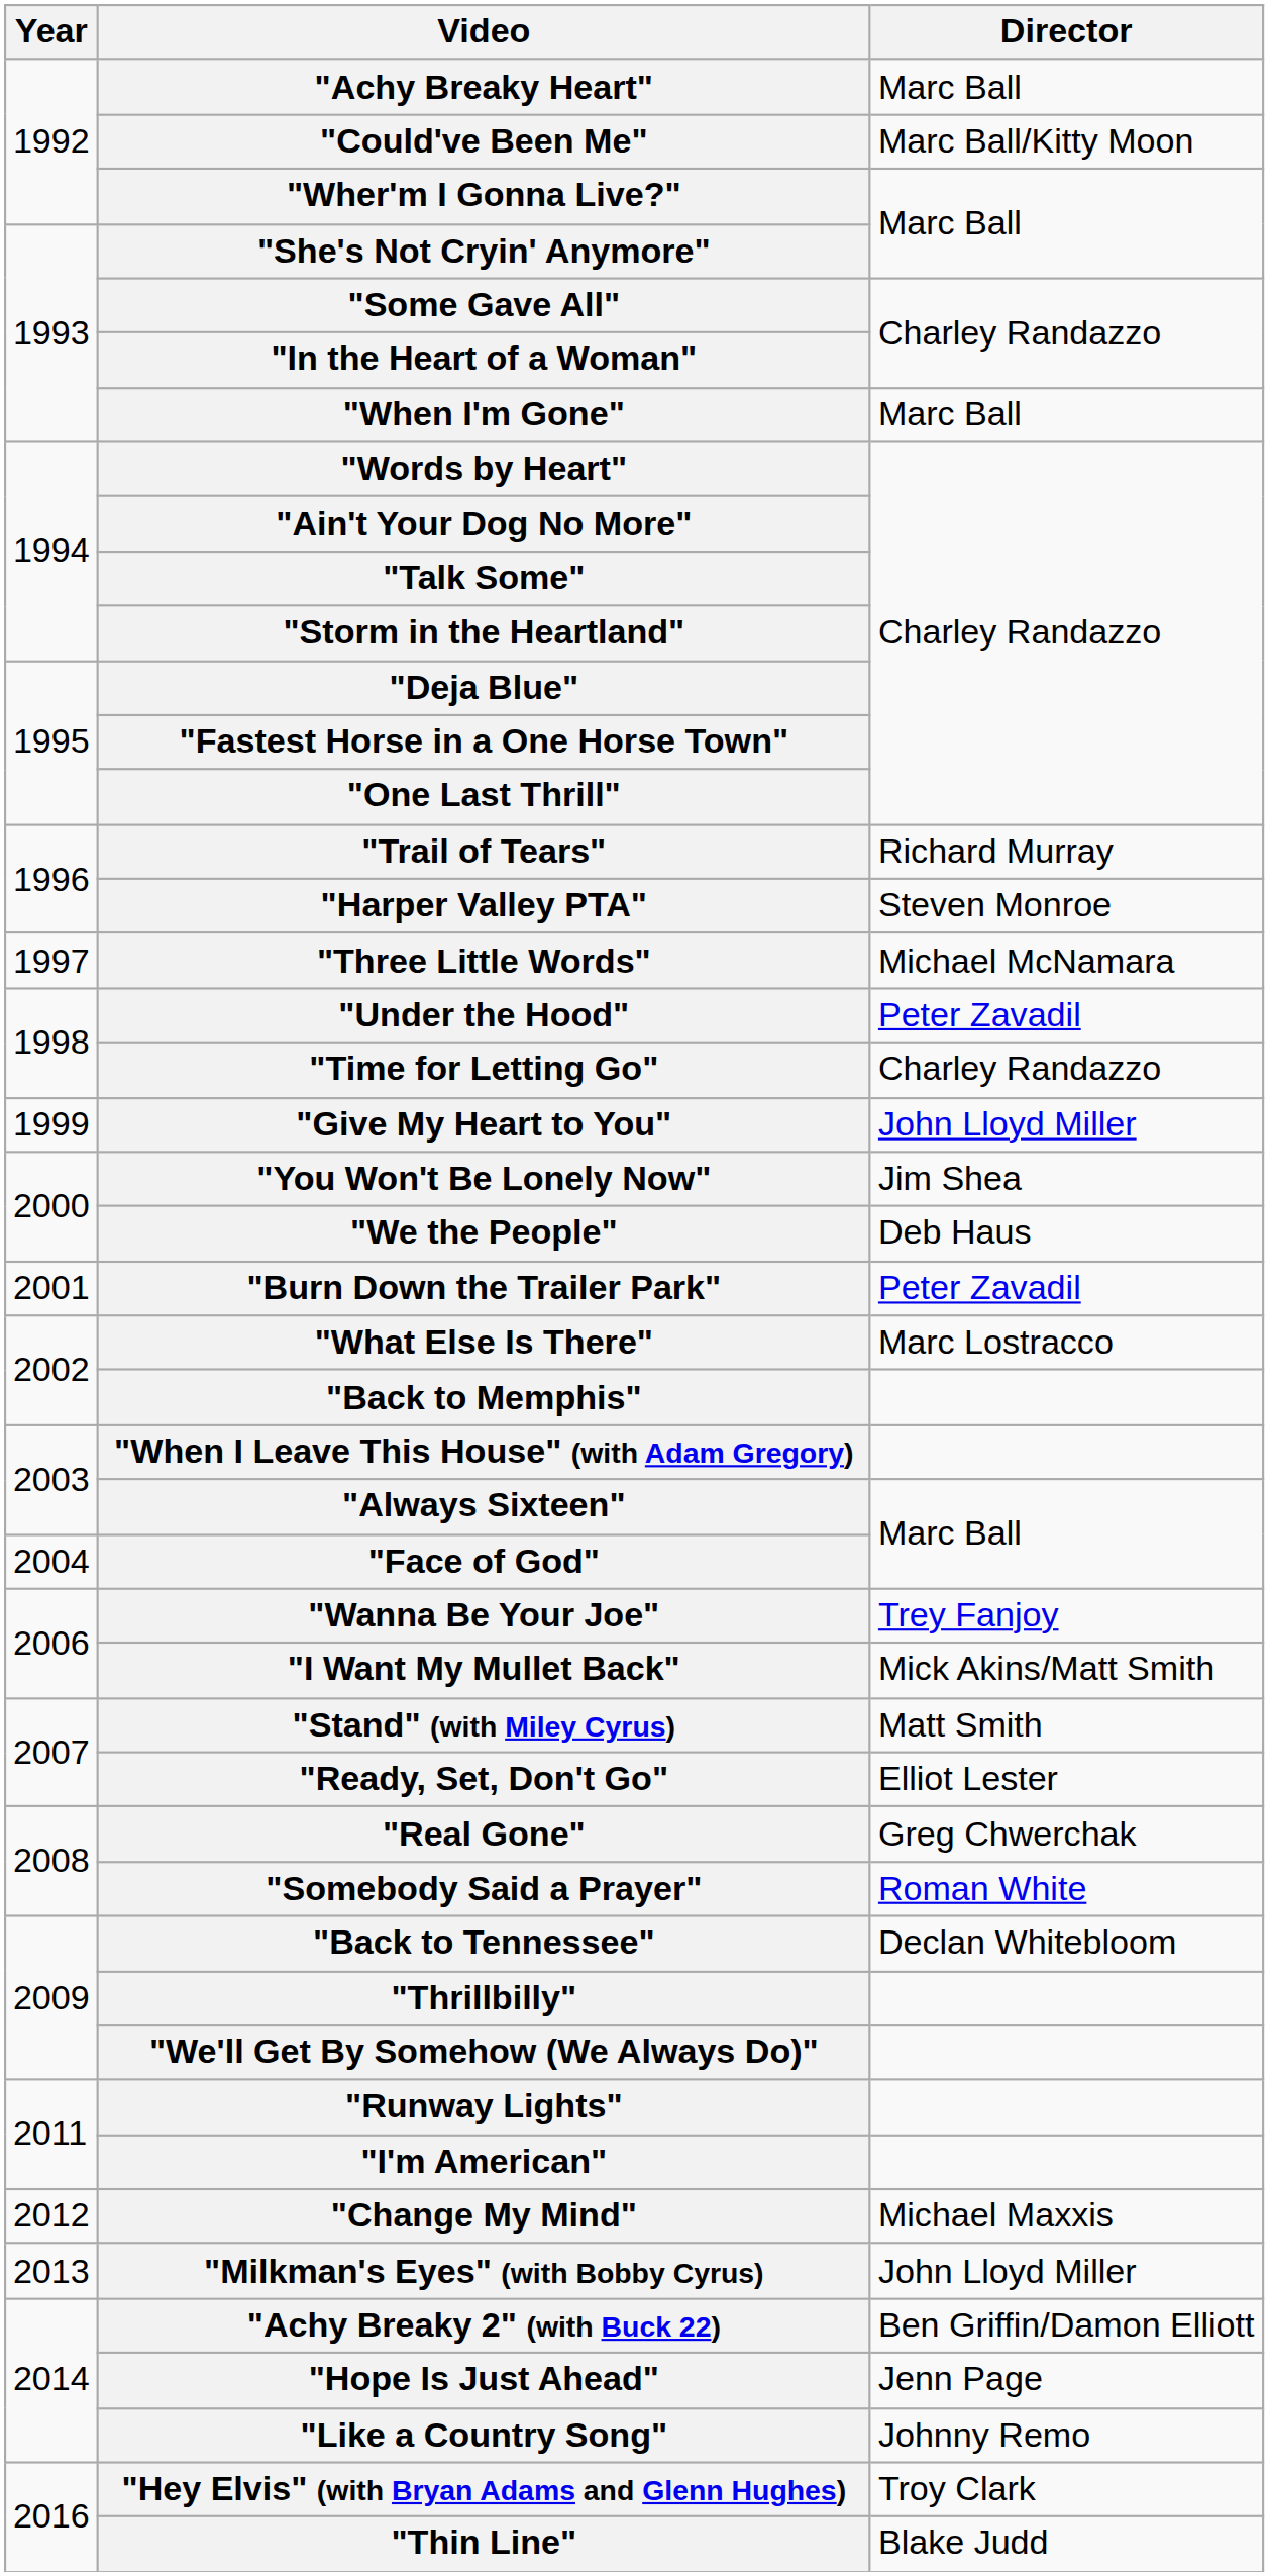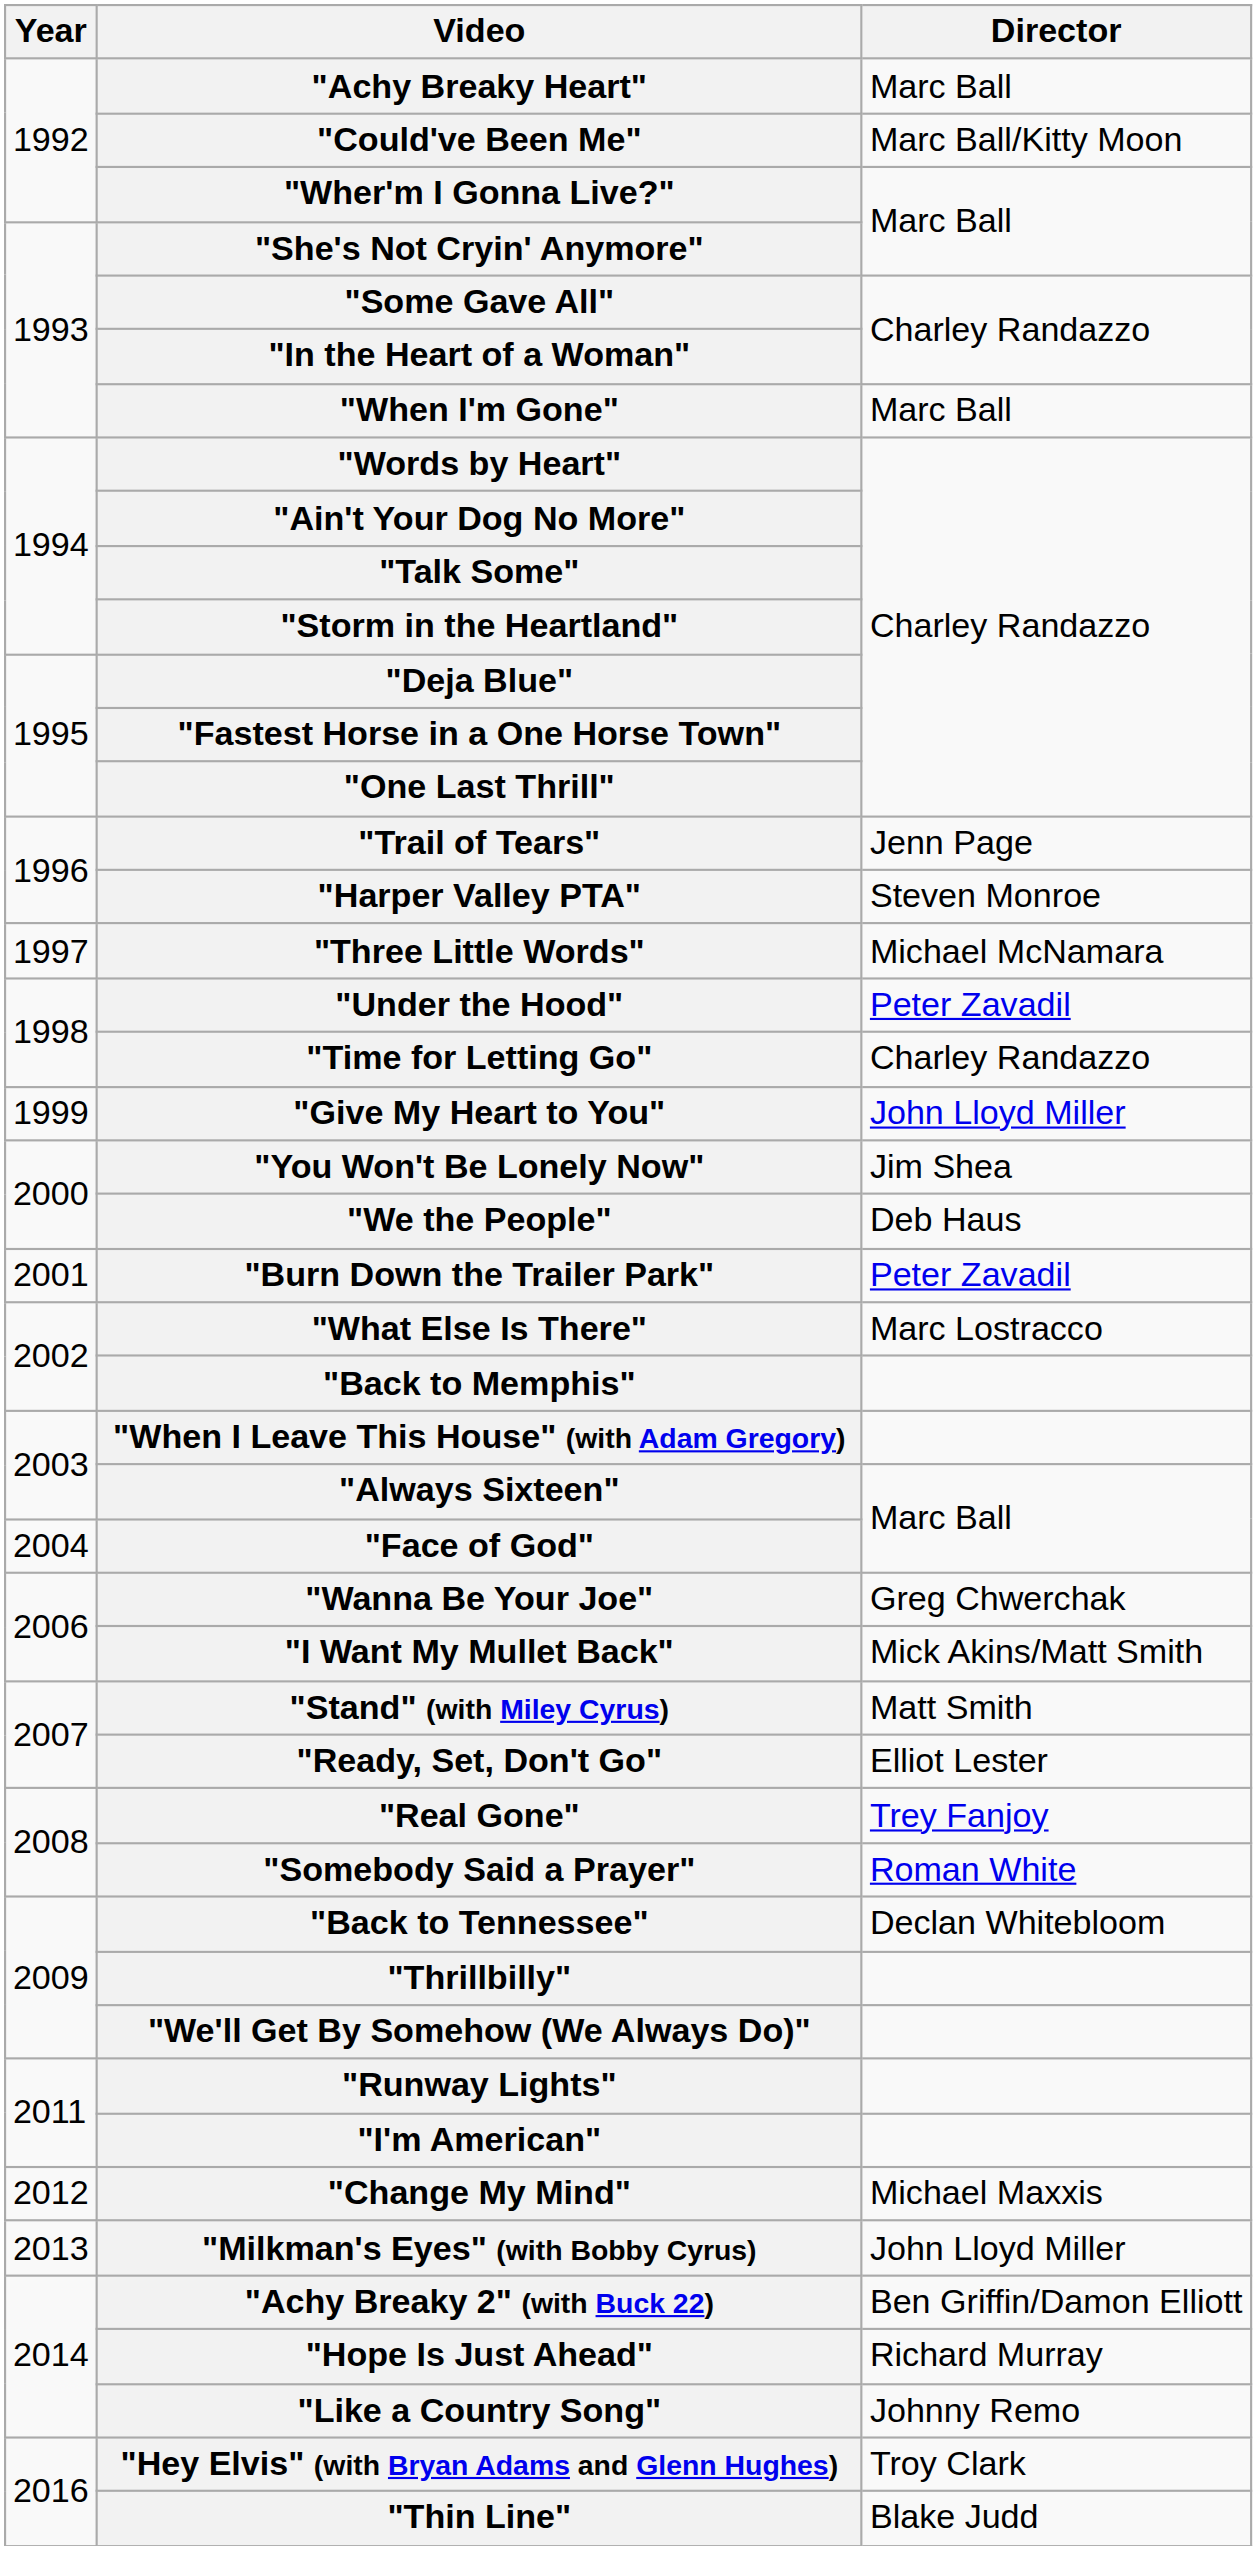"Trail of Tears" | Director: Richard Murray -> Jenn Page
"Wanna Be Your Joe" | Director: Trey Fanjoy -> Greg Chwerchak
"Real Gone" | Director: Greg Chwerchak -> Trey Fanjoy
"Hope Is Just Ahead" | Director: Jenn Page -> Richard Murray
